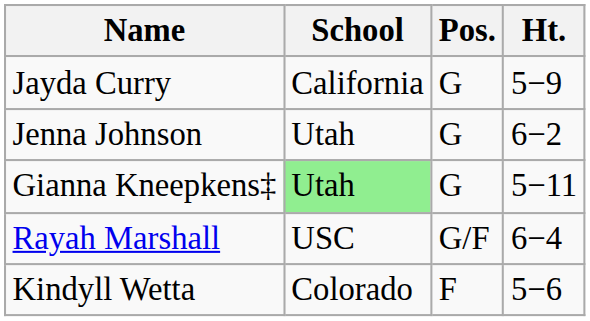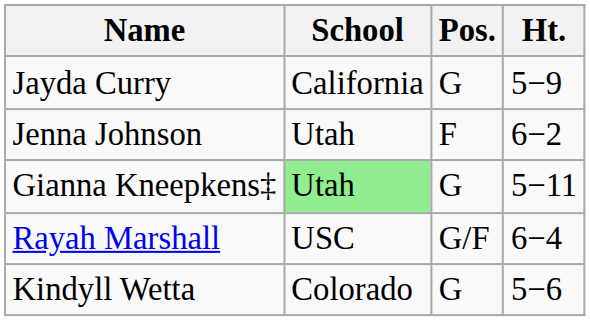Jenna Johnson | Pos.: G -> F
Kindyll Wetta | Pos.: F -> G
